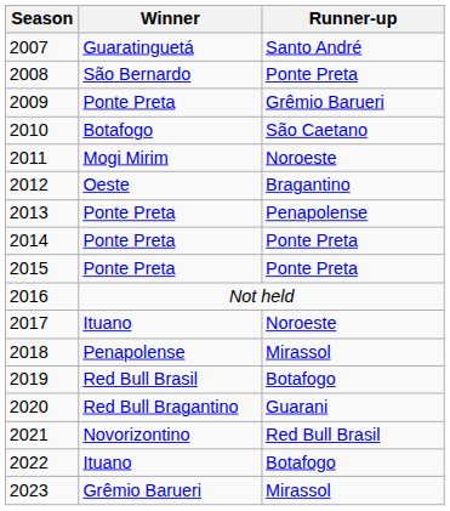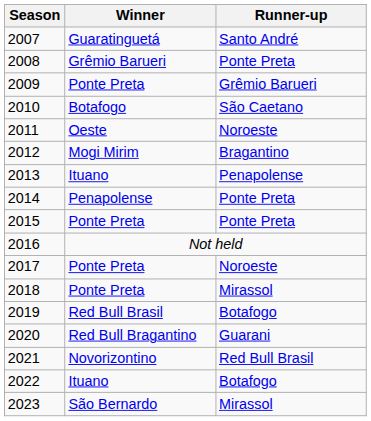2008 | Winner: São Bernardo -> Grêmio Barueri
2011 | Winner: Mogi Mirim -> Oeste
2012 | Winner: Oeste -> Mogi Mirim
2013 | Winner: Ponte Preta -> Ituano
2014 | Winner: Ponte Preta -> Penapolense
2017 | Winner: Ituano -> Ponte Preta
2018 | Winner: Penapolense -> Ponte Preta
2023 | Winner: Grêmio Barueri -> São Bernardo
